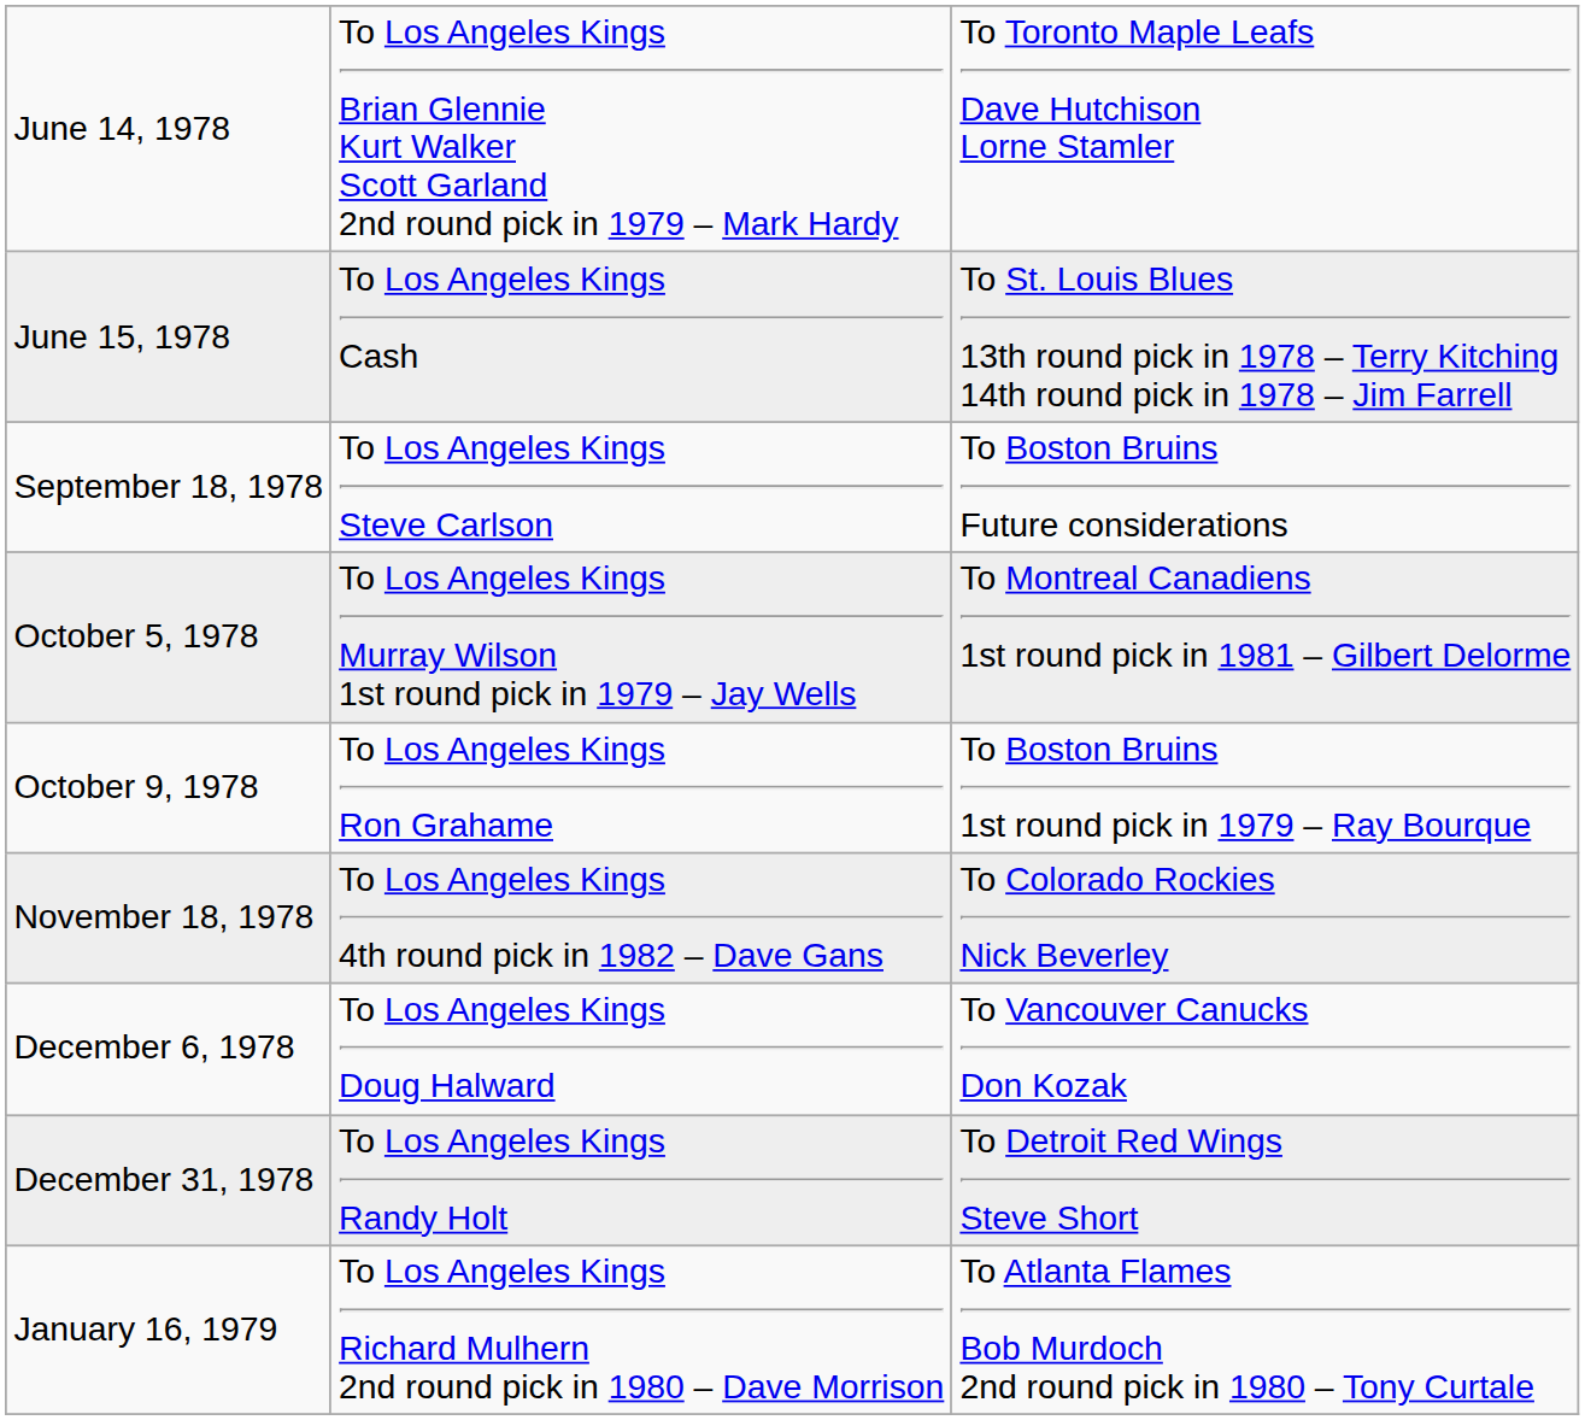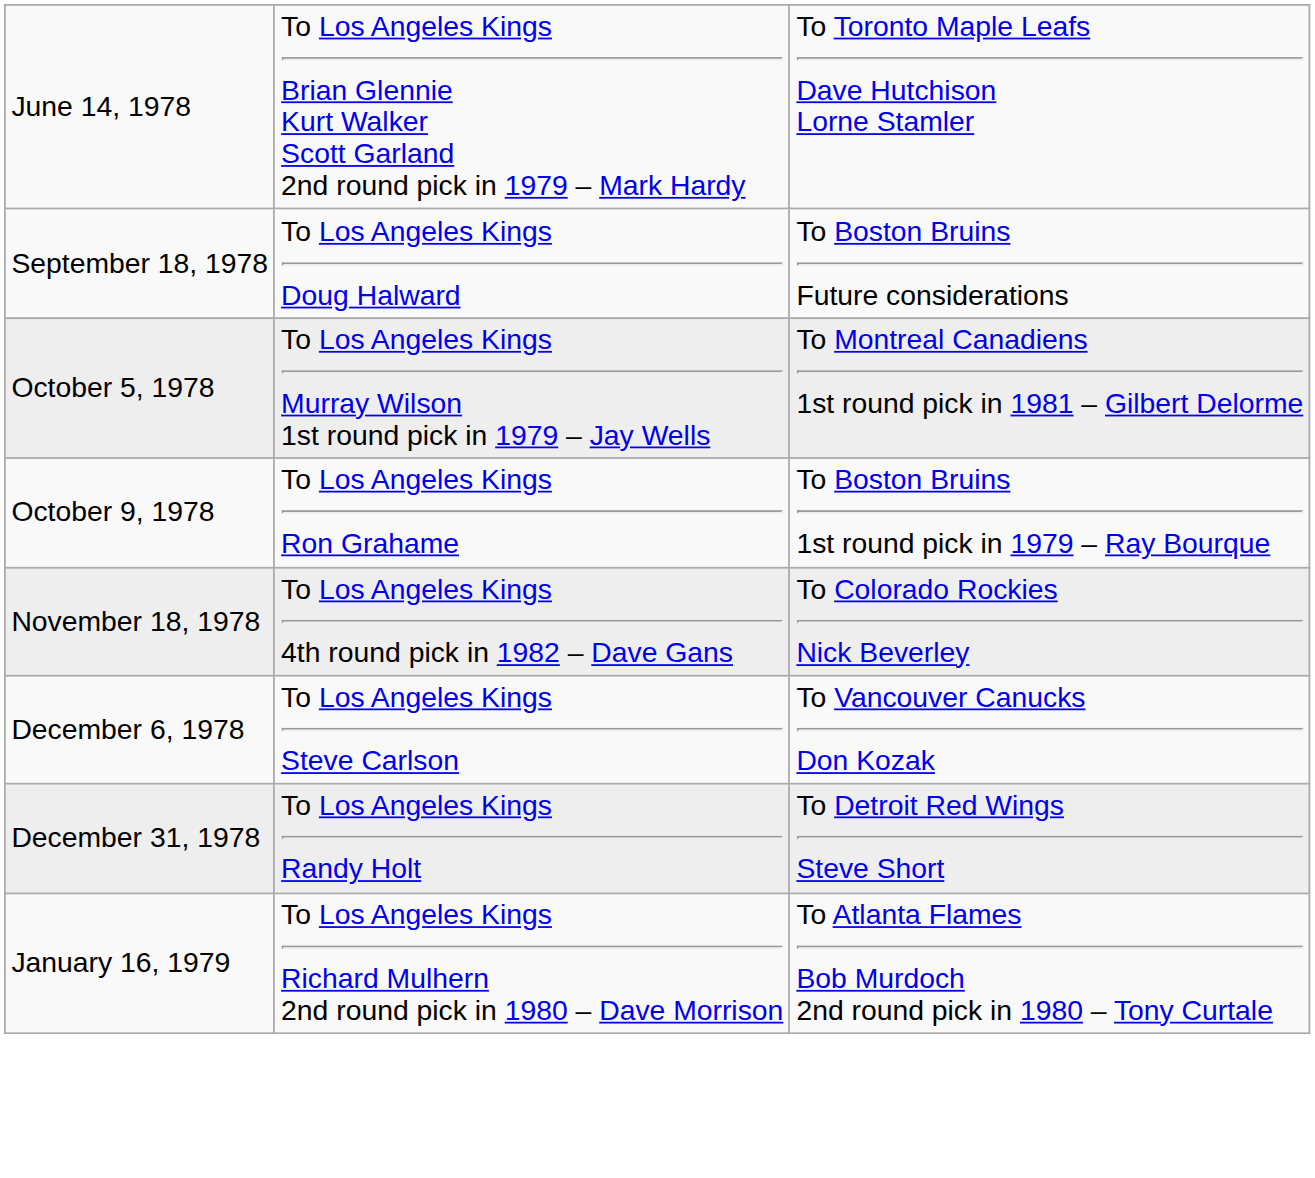- row: June 15, 1978 | To Los Angeles Kings Cash | To St. Louis Blues 13th round pick in 1978 – Terry Kitching 14th round pick in 1978 – Jim Farrell
September 18, 1978 | column 2: To Los Angeles Kings Steve Carlson -> To Los Angeles Kings Doug Halward
December 6, 1978 | column 2: To Los Angeles Kings Doug Halward -> To Los Angeles Kings Steve Carlson
